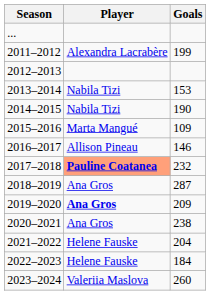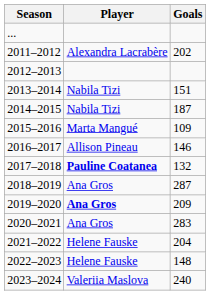2011–2012 | Goals: 199 -> 202
2013–2014 | Goals: 153 -> 151
2014–2015 | Goals: 190 -> 187
2017–2018 | Player: lightsalmon background -> no background
2017–2018 | Goals: 232 -> 132
2020–2021 | Goals: 238 -> 283
2022–2023 | Goals: 184 -> 148
2023–2024 | Goals: 260 -> 240
